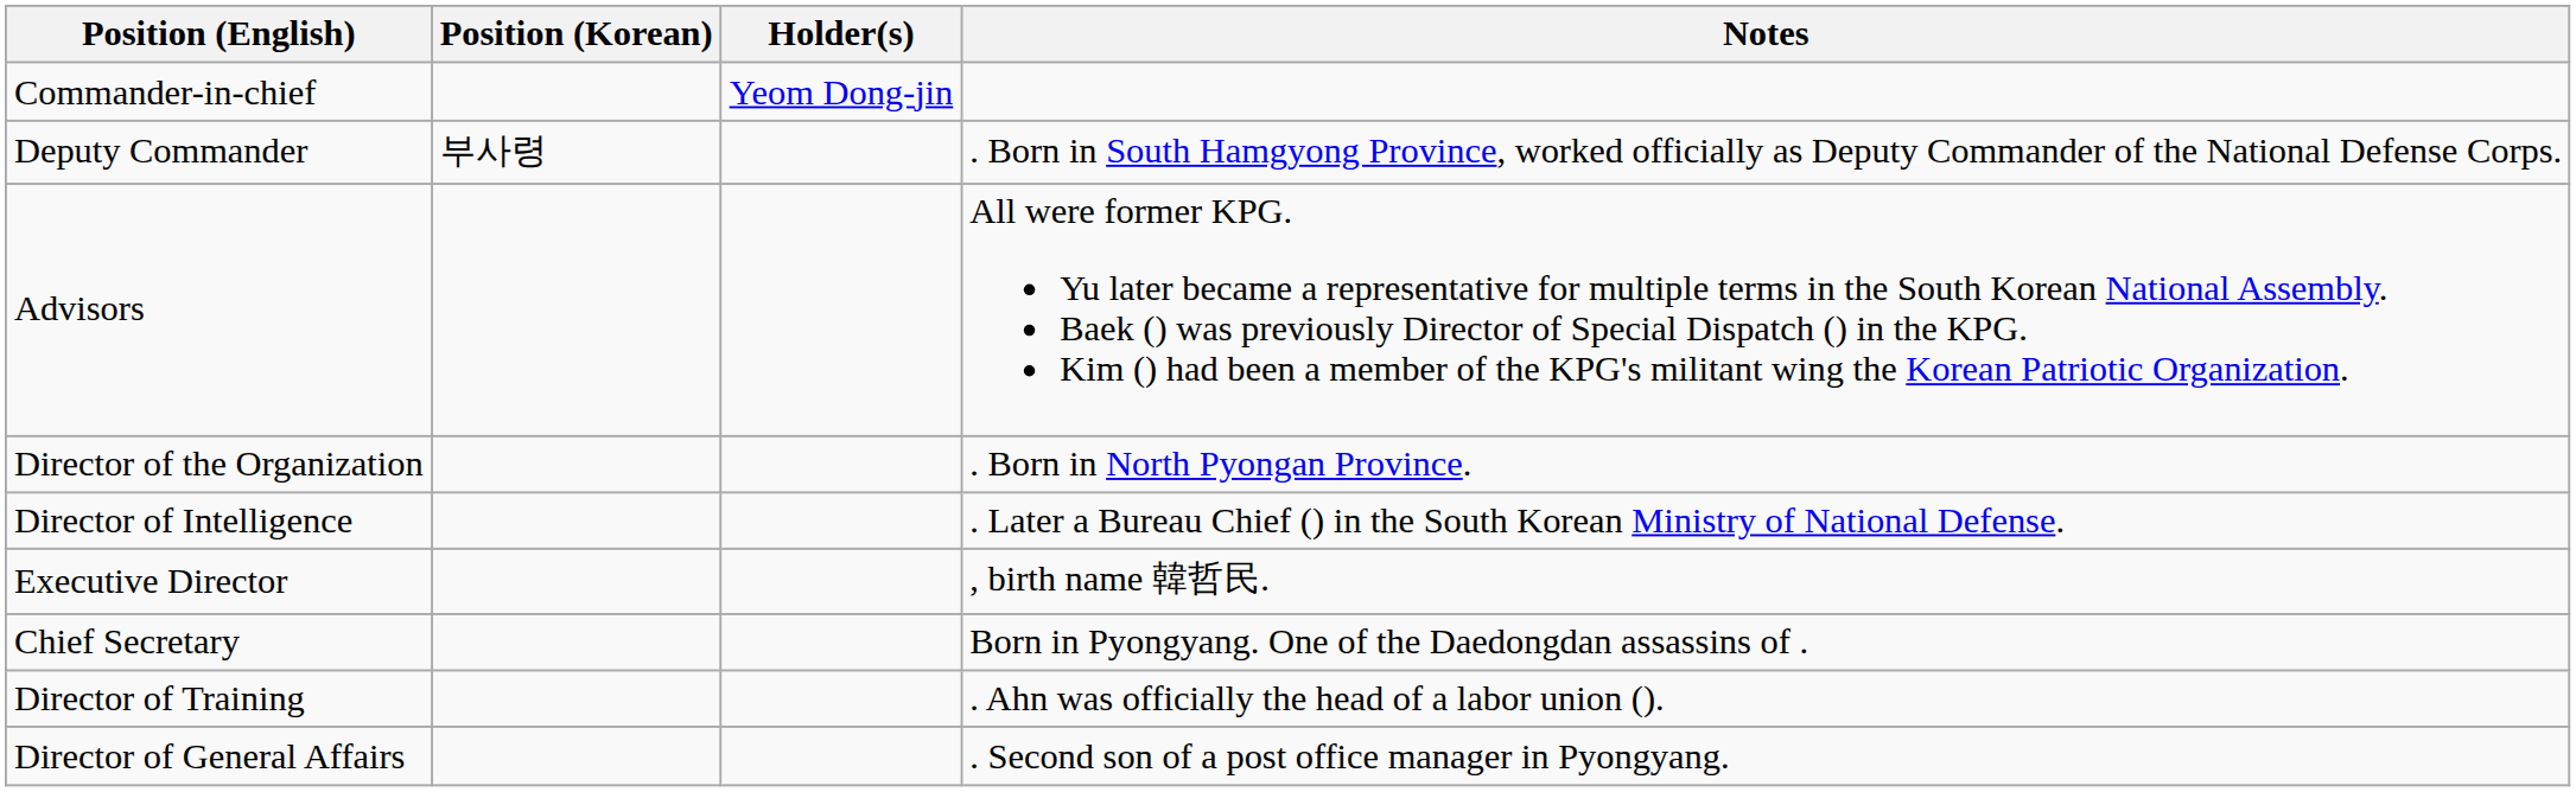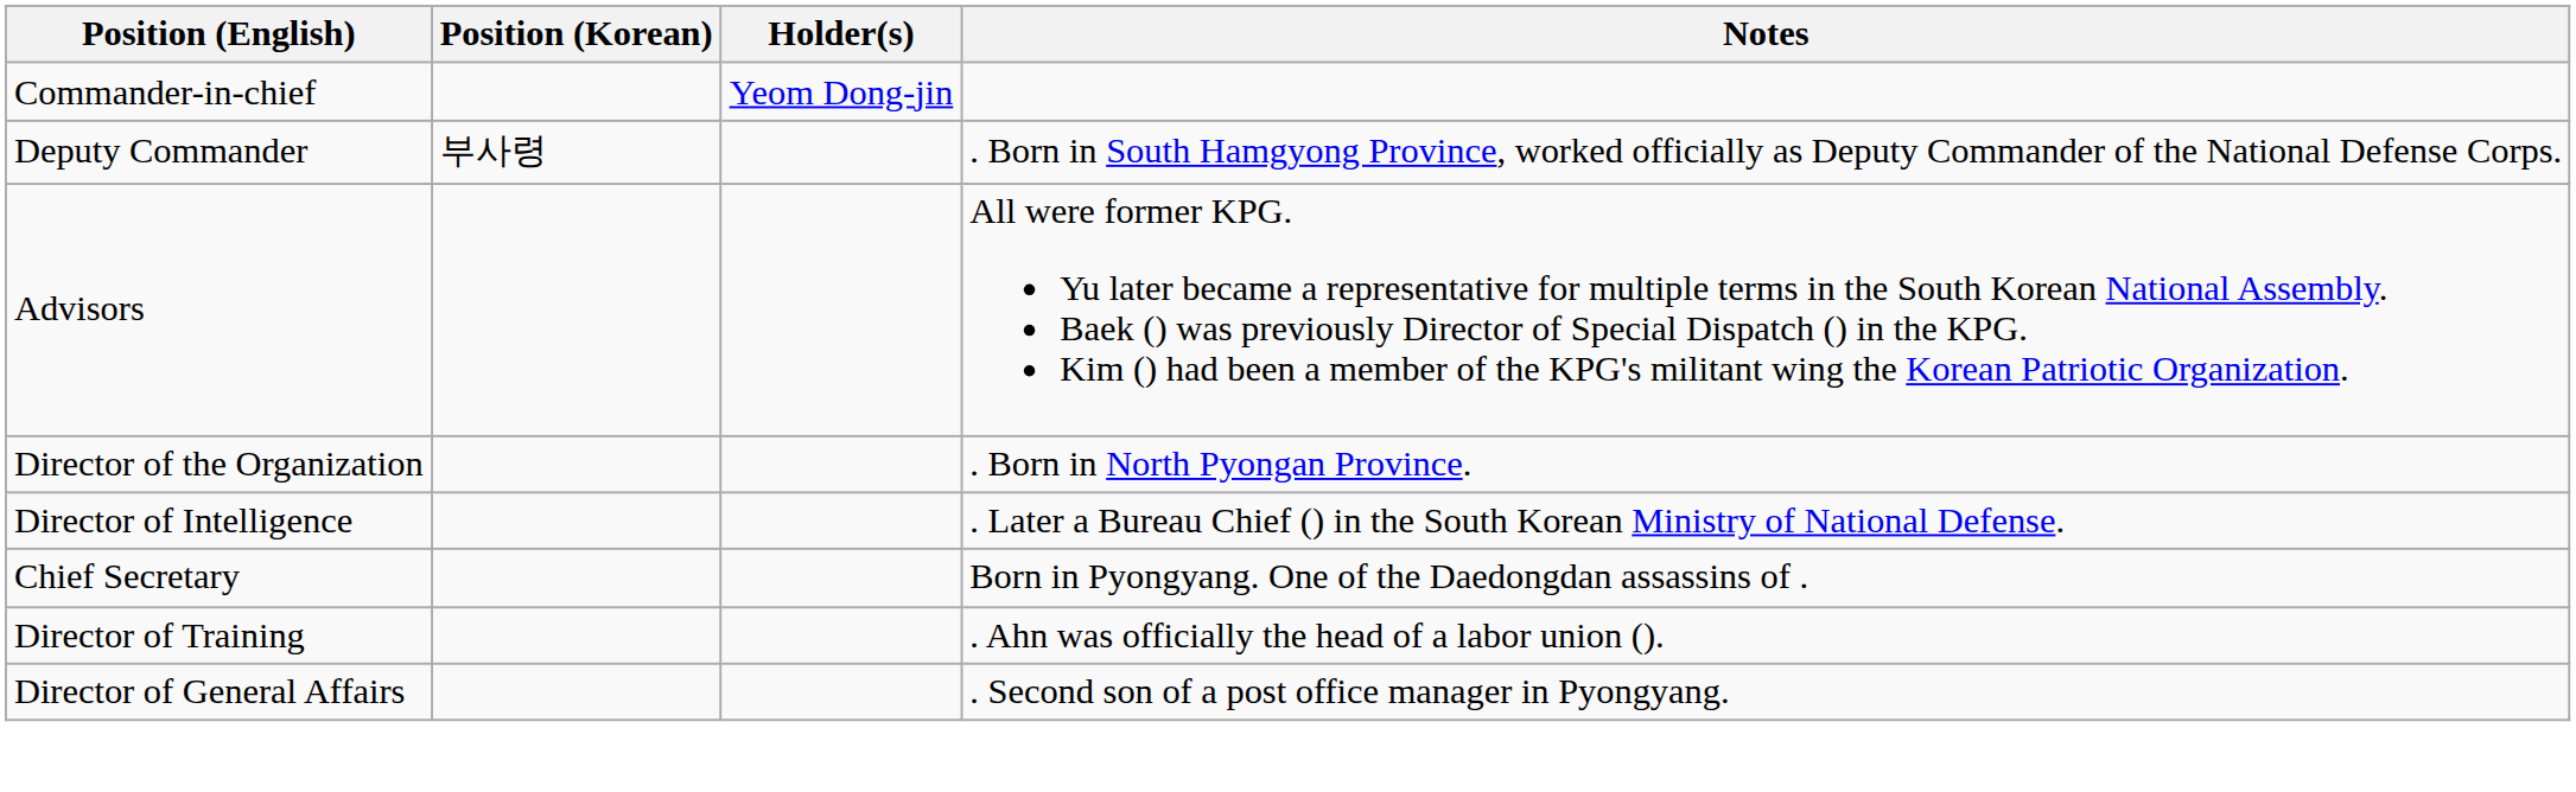- row: Executive Director | , birth name 韓哲民.
